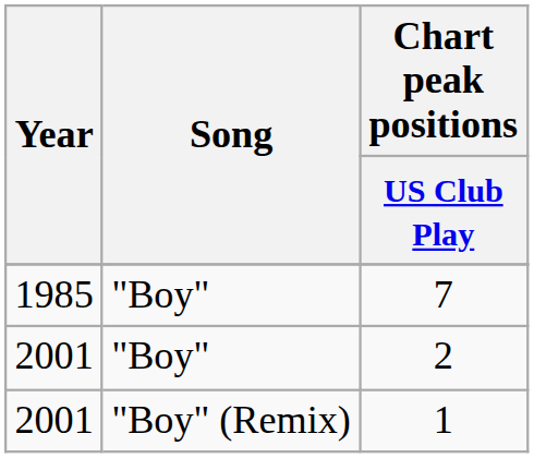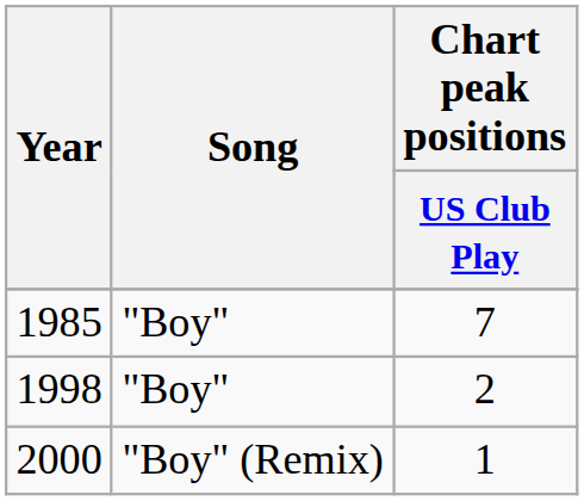2 | Year: 2001 -> 1998
1 | Year: 2001 -> 2000
